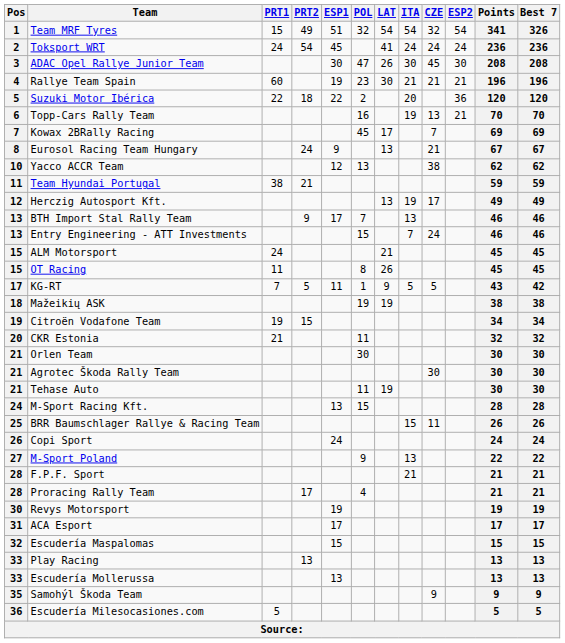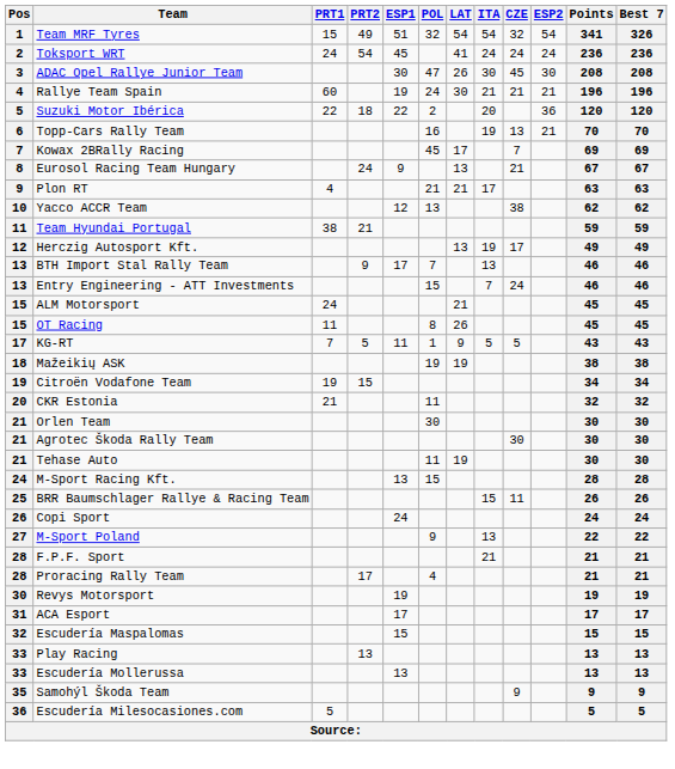Rallye Team Spain | POL: 23 -> 24
+ row: 9 | Plon RT | 4 | 21 | 21 | 17 | 63 | 63
KG-RT | Best 7: 42 -> 43
